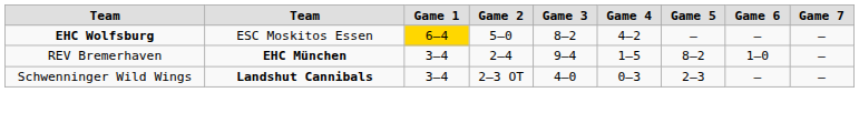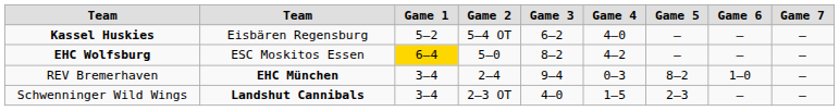+ row: Kassel Huskies | Eisbären Regensburg | 5–2 | 5–4 OT | 6–2 | 4–0 | — | — | —
REV Bremerhaven | Game 4: 1–5 -> 0–3
Schwenninger Wild Wings | Game 4: 0–3 -> 1–5
